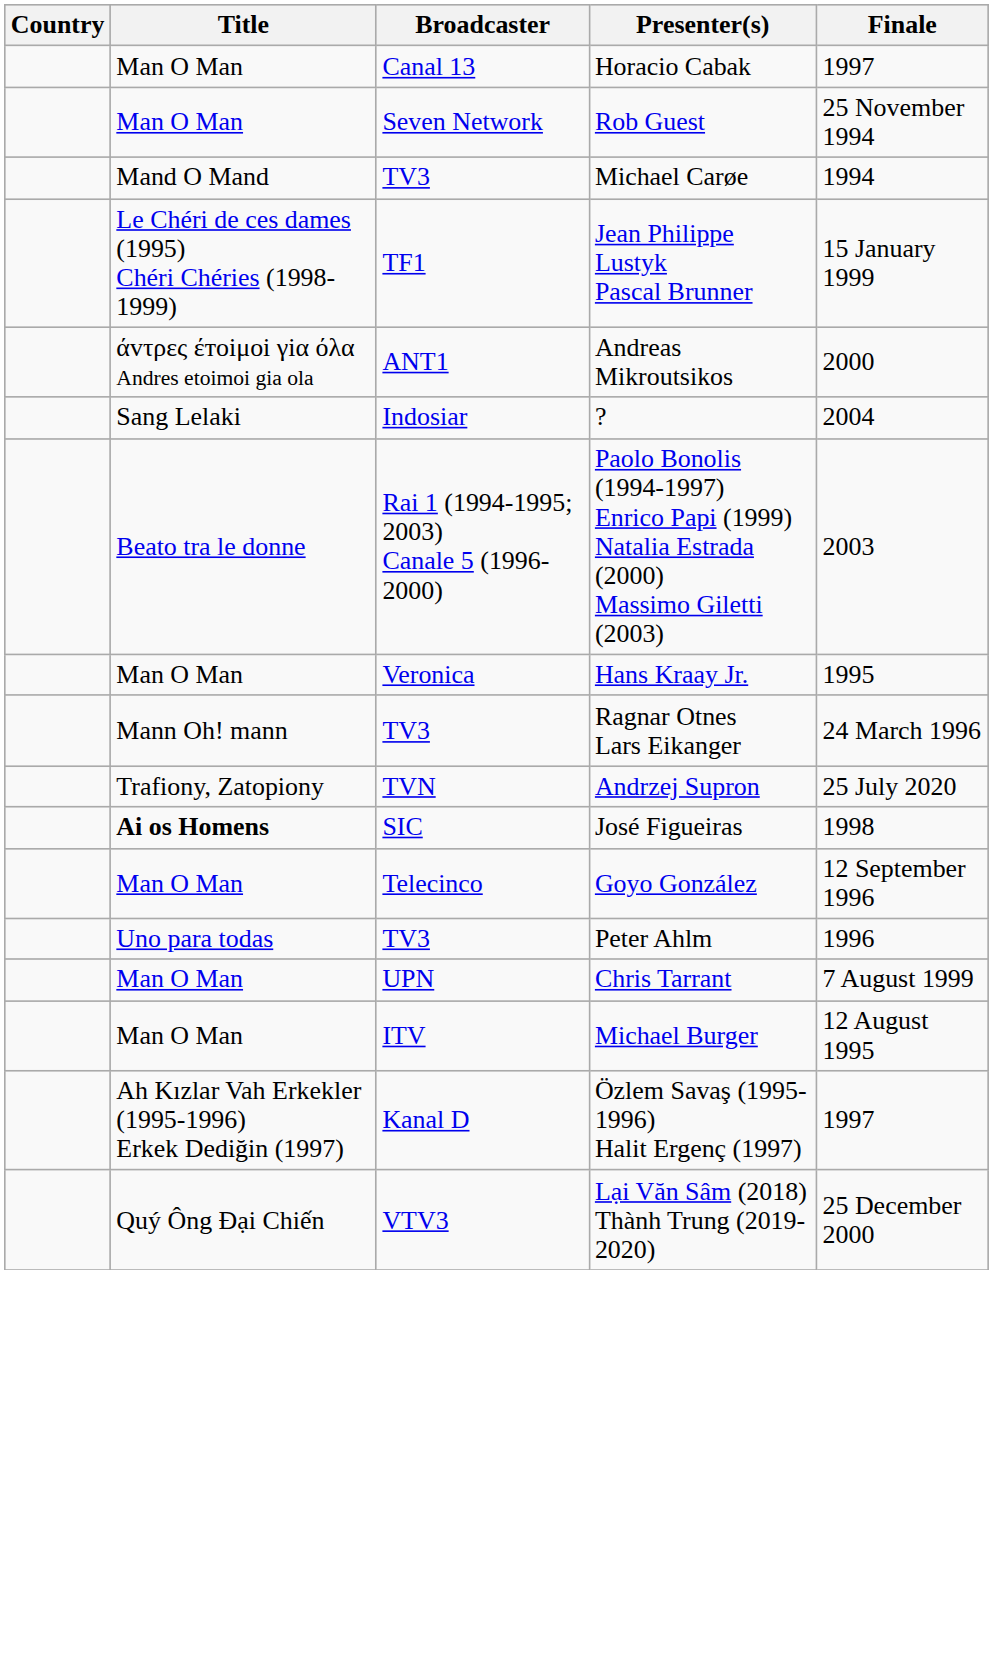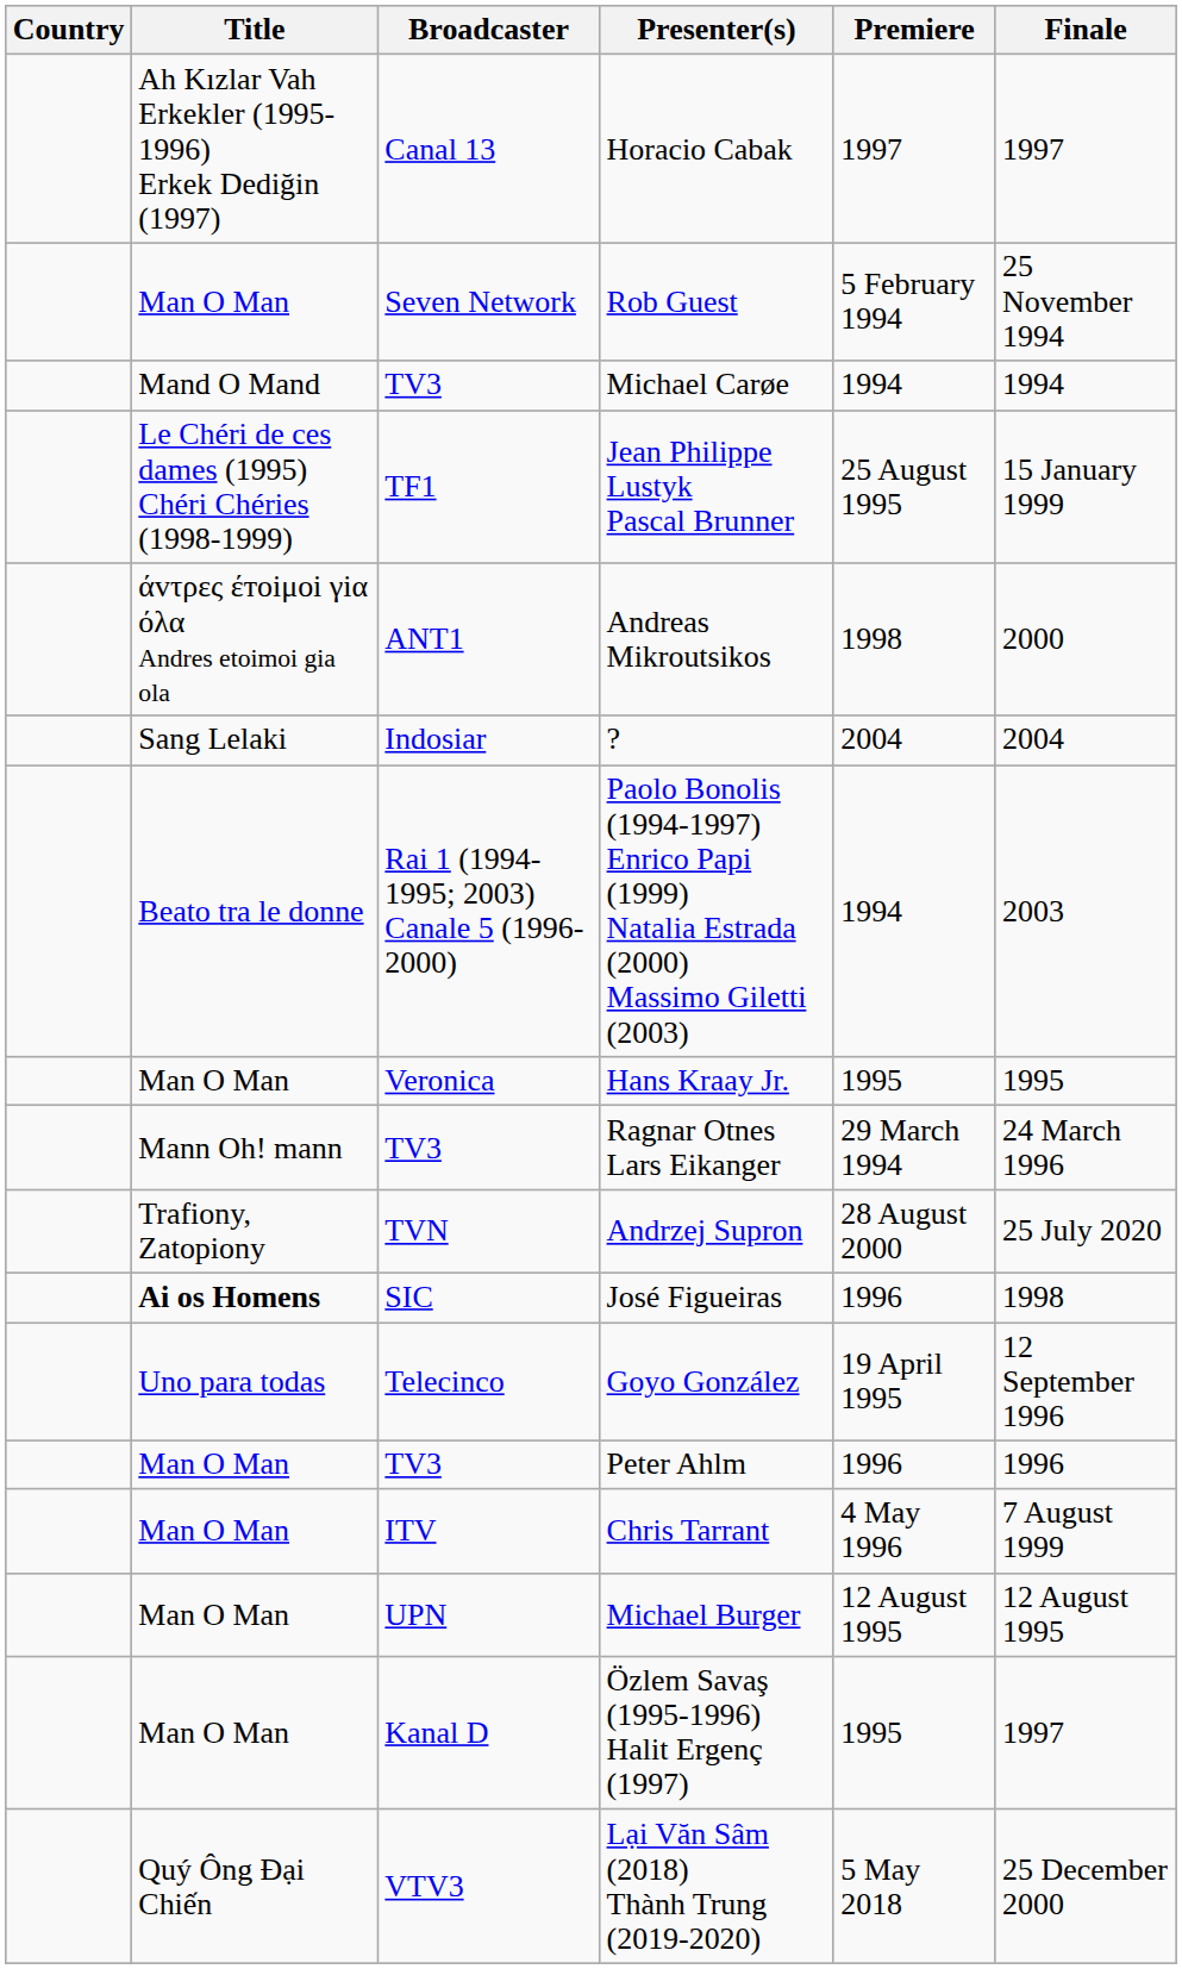+ column: Premiere | 1997 | 5 February 1994 | 1994 | 25 August 1995 | 1998 | 2004 | 1994 | 1995 | 29 March 1994 | 28 August 2000 | 1996 | 19 April 1995 | 1996 | 4 May 1996 | 12 August 1995 | 1995 | 5 May 2018
Horacio Cabak | Title: Man O Man -> Ah Kızlar Vah Erkekler (1995-1996) Erkek Dediğin (1997)
Goyo González | Title: Man O Man -> Uno para todas
Peter Ahlm | Title: Uno para todas -> Man O Man
Chris Tarrant | Broadcaster: UPN -> ITV
Michael Burger | Broadcaster: ITV -> UPN
Özlem Savaş (1995-1996) Halit Ergenç (1997) | Title: Ah Kızlar Vah Erkekler (1995-1996) Erkek Dediğin (1997) -> Man O Man
